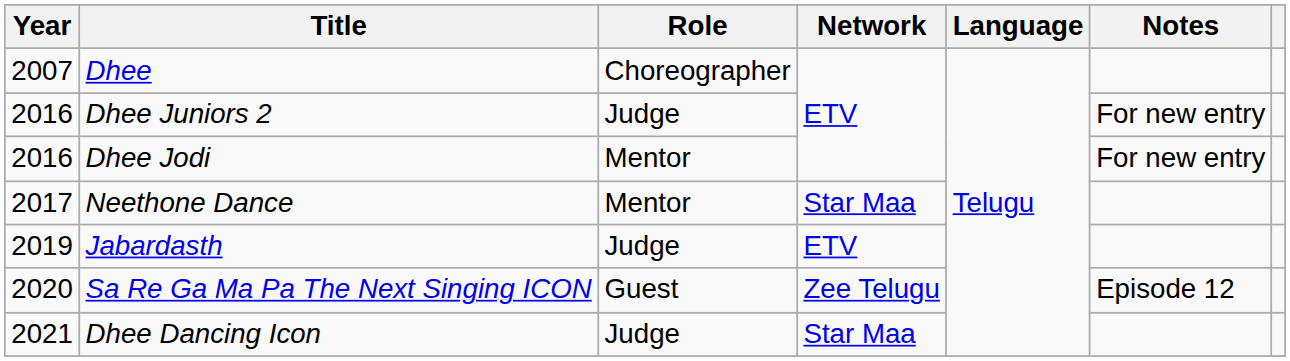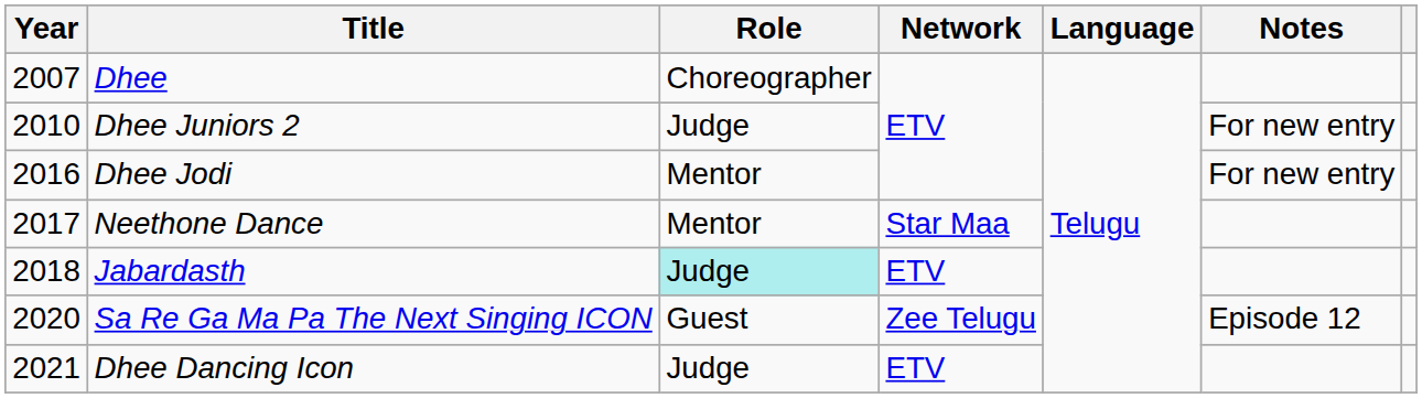Dhee Juniors 2 | Year: 2016 -> 2010
Jabardasth | Year: 2019 -> 2018
Jabardasth | Role: no background -> paleturquoise background
Dhee Dancing Icon | Network: Star Maa -> ETV
